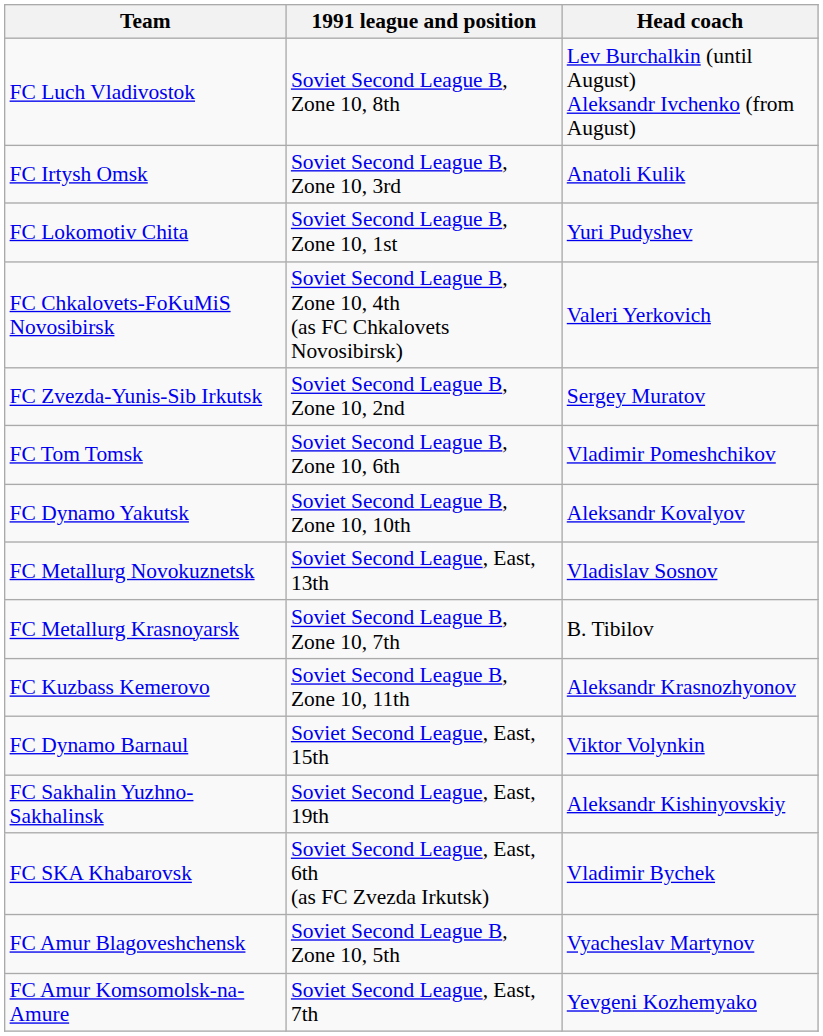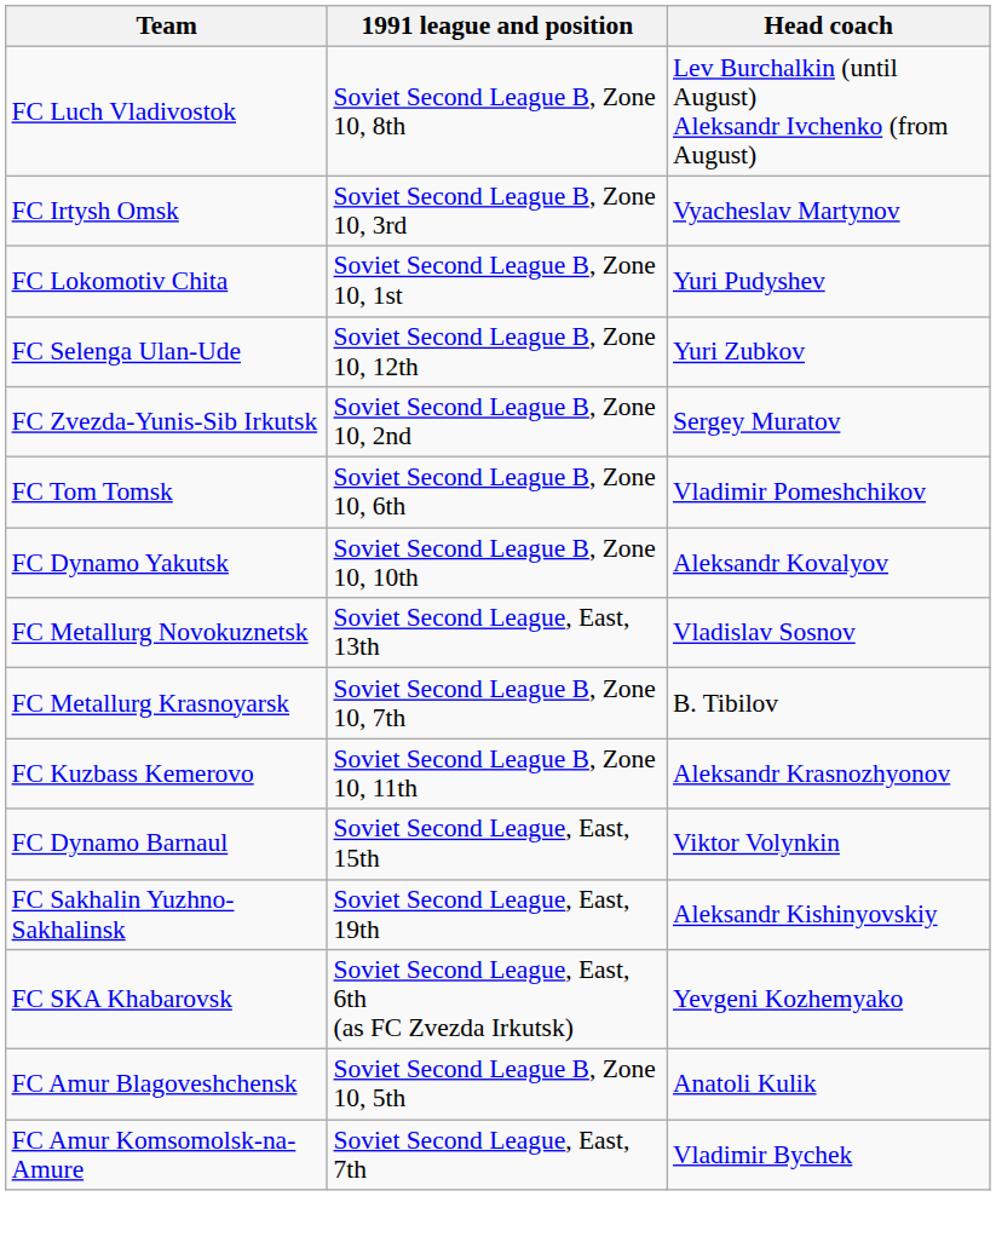FC Irtysh Omsk | Head coach: Anatoli Kulik -> Vyacheslav Martynov
- row: FC Chkalovets-FoKuMiS Novosibirsk | Soviet Second League B, Zone 10, 4th (as FC Chkalovets Novosibirsk) | Valeri Yerkovich
+ row: FC Selenga Ulan-Ude | Soviet Second League B, Zone 10, 12th | Yuri Zubkov
FC SKA Khabarovsk | Head coach: Vladimir Bychek -> Yevgeni Kozhemyako
FC Amur Blagoveshchensk | Head coach: Vyacheslav Martynov -> Anatoli Kulik
FC Amur Komsomolsk-na-Amure | Head coach: Yevgeni Kozhemyako -> Vladimir Bychek
